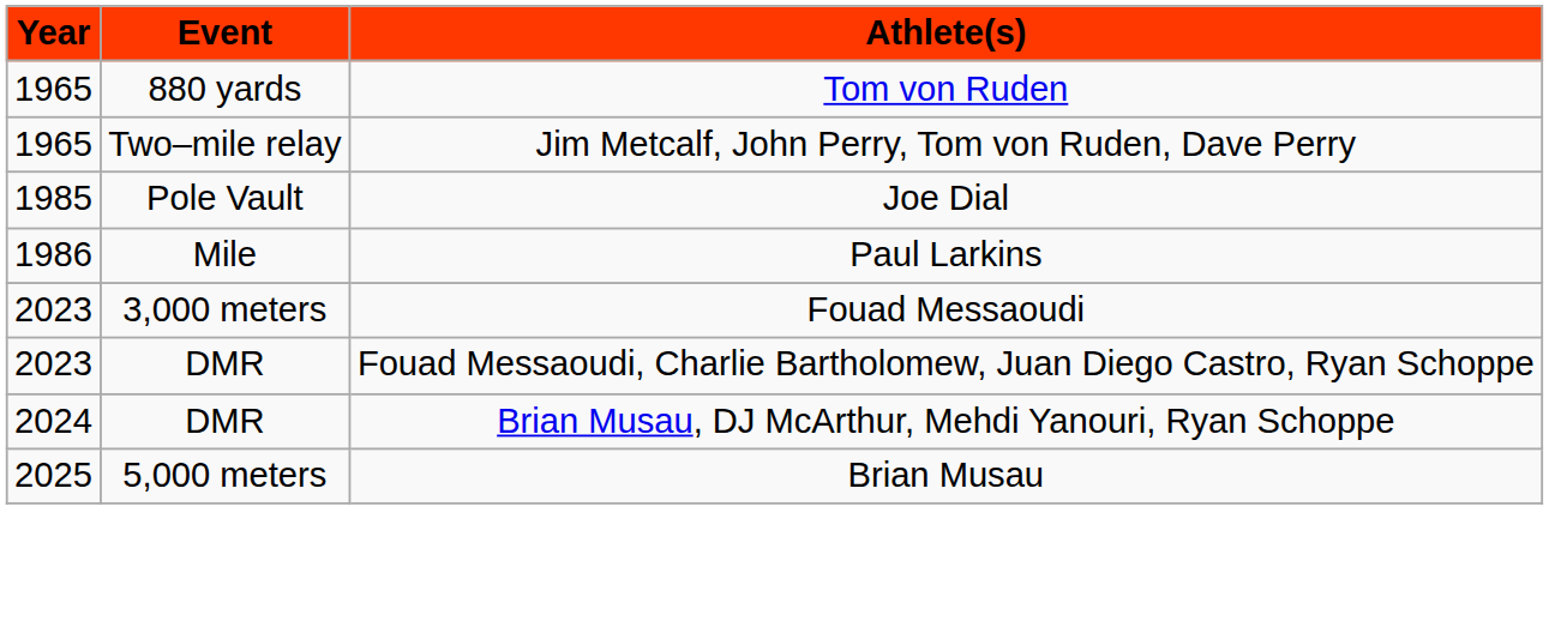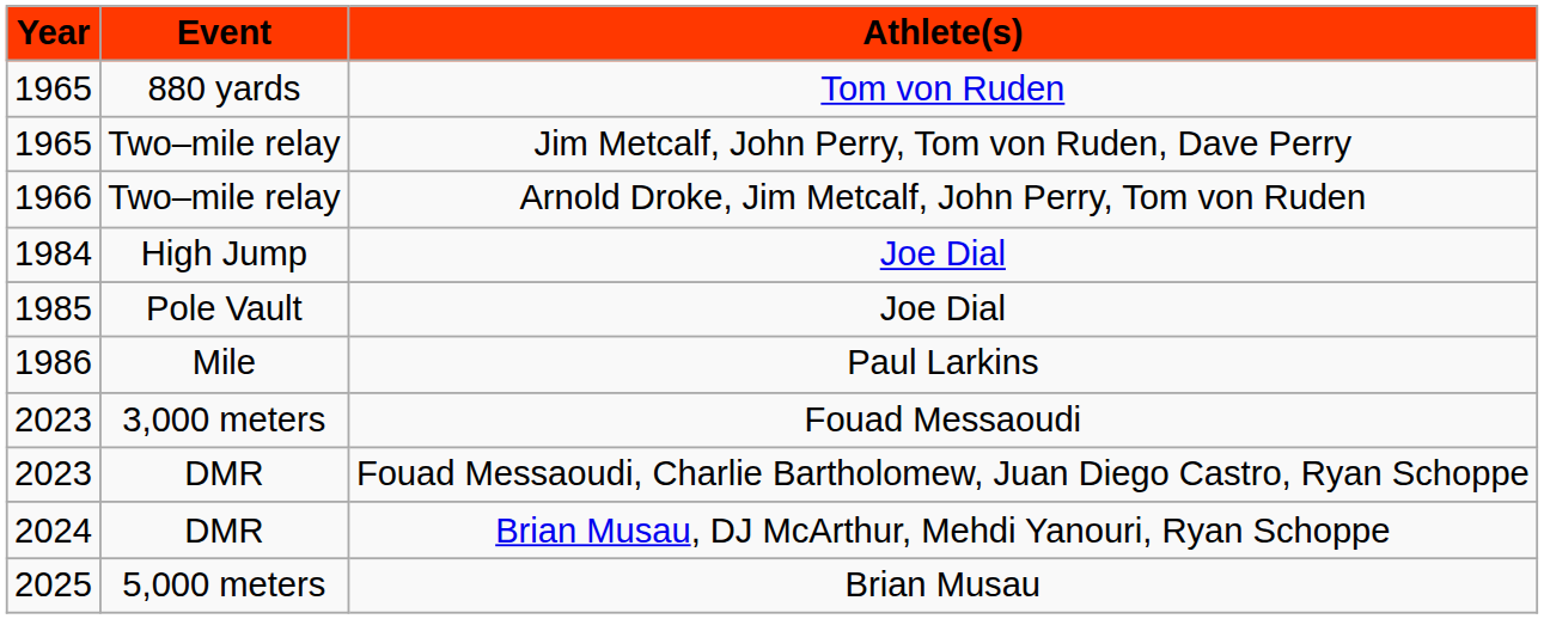+ row: 1966 | Two–mile relay | Arnold Droke, Jim Metcalf, John Perry, Tom von Ruden
+ row: 1984 | High Jump | Joe Dial
